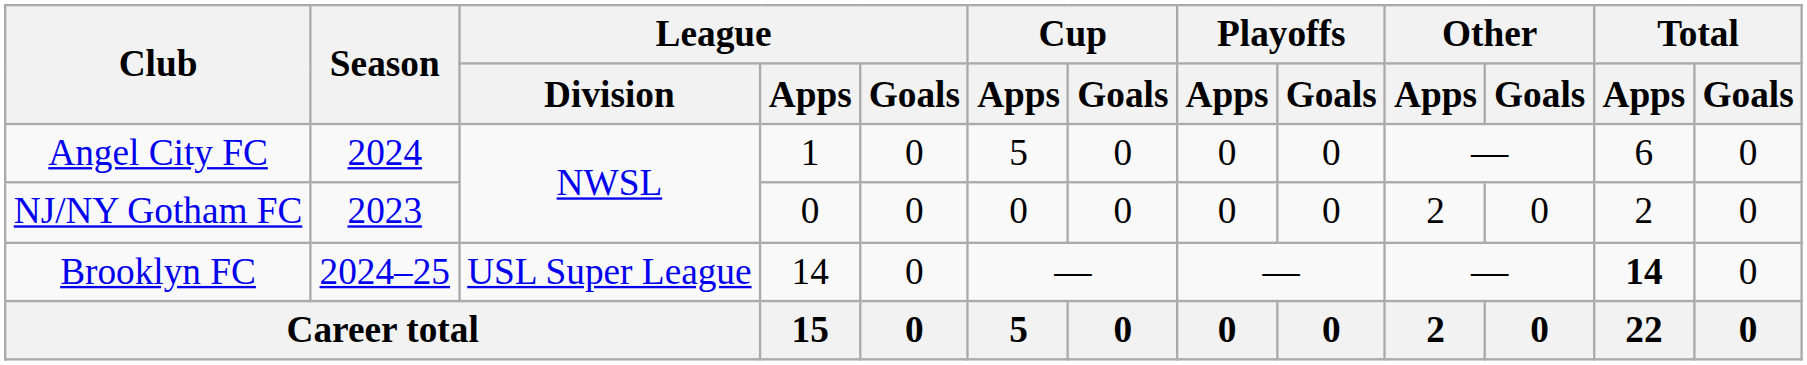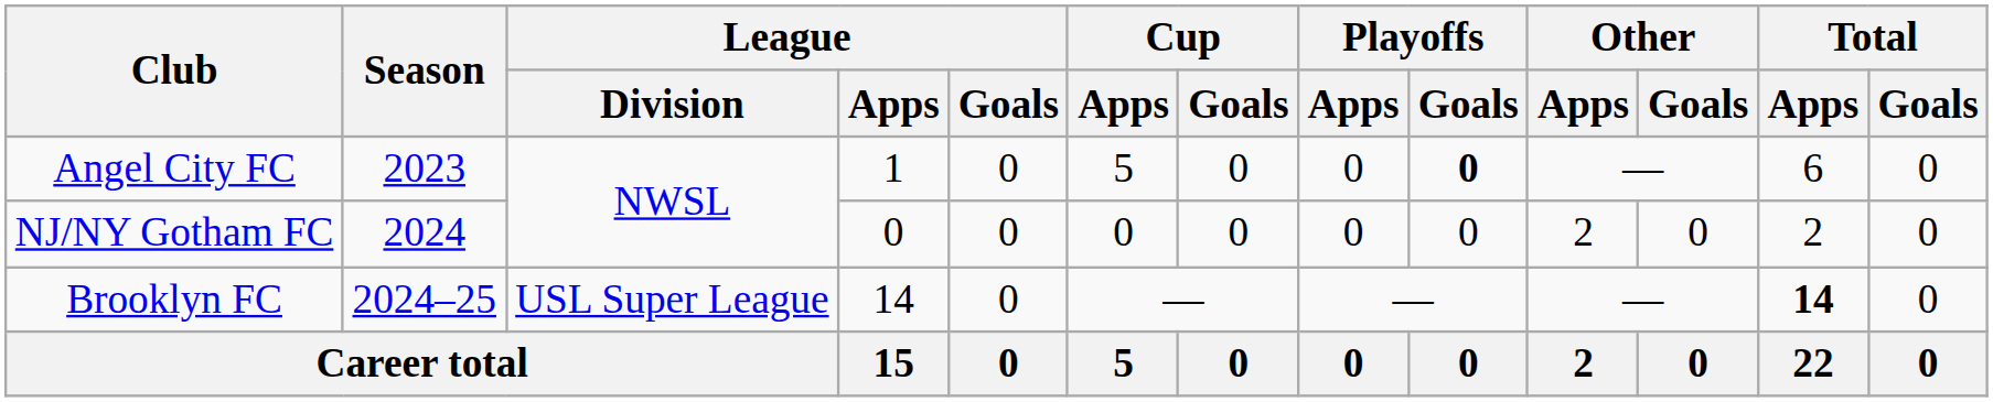Angel City FC | Season: 2024 -> 2023
Angel City FC | Playoffs / Goals: normal -> bold
NJ/NY Gotham FC | Season: 2023 -> 2024
